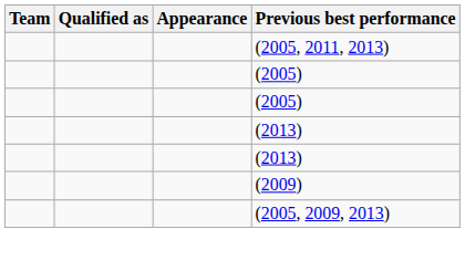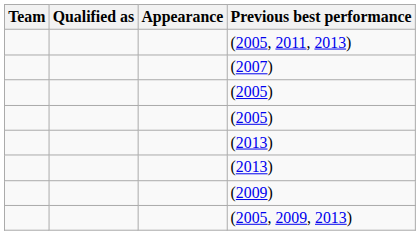+ row: (2007)
